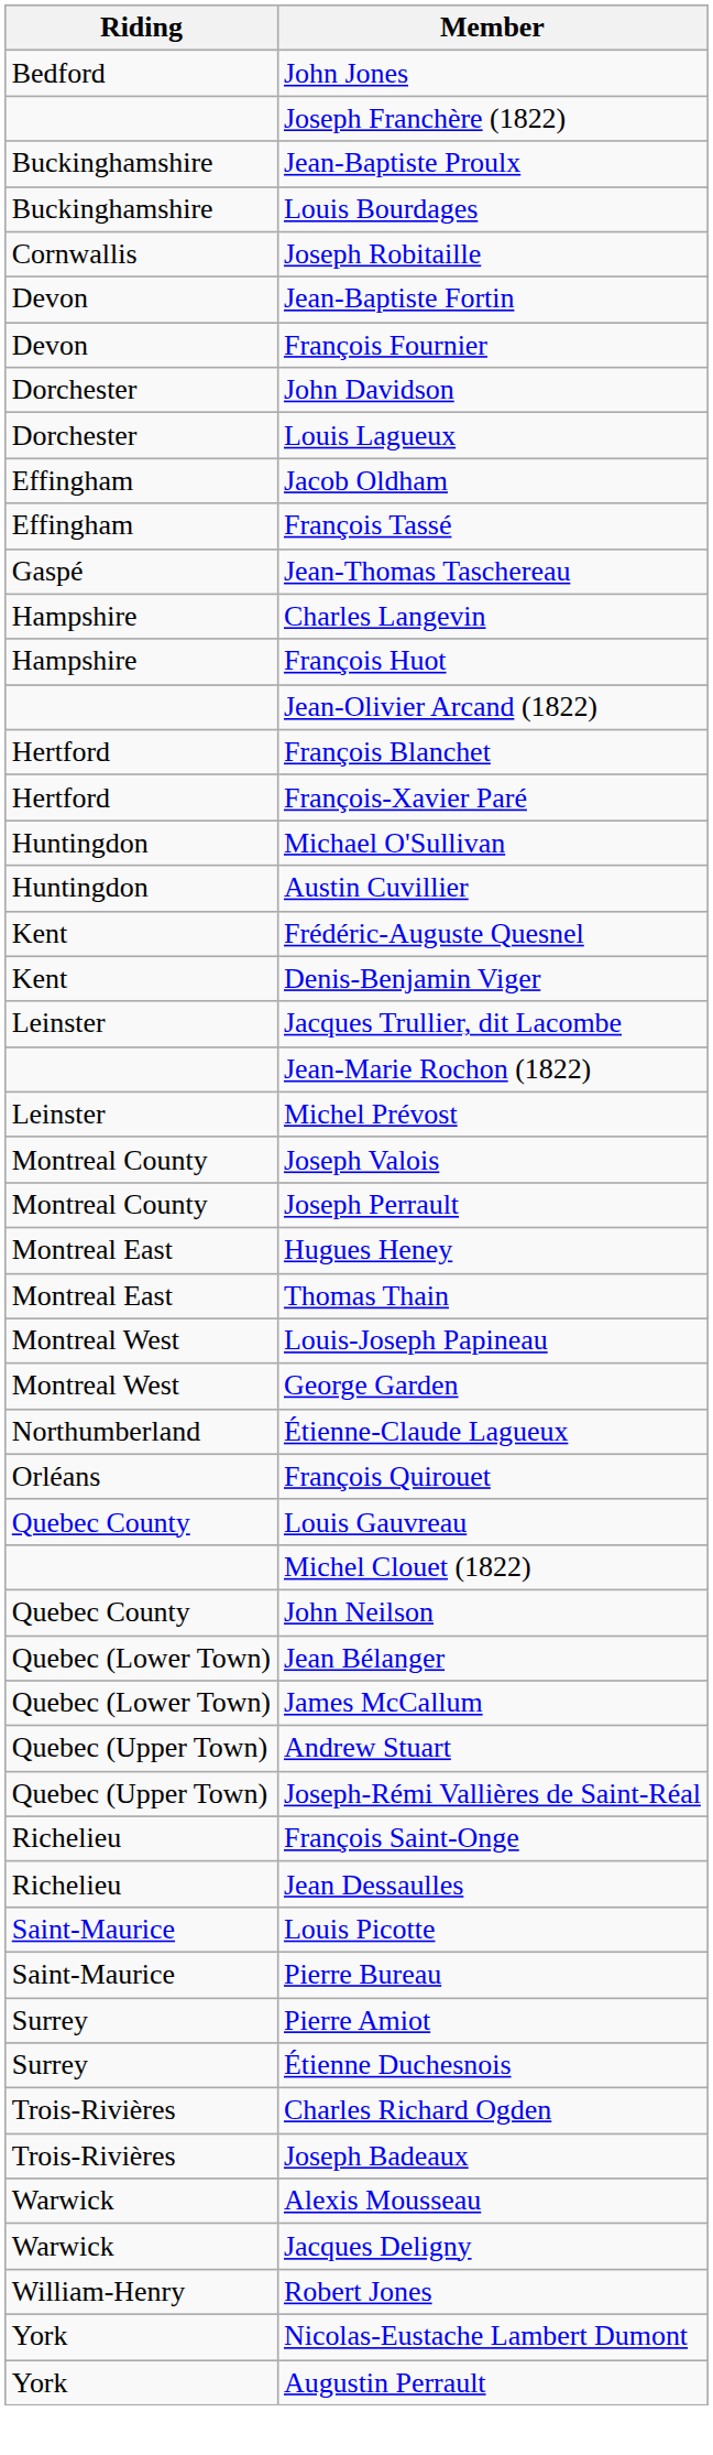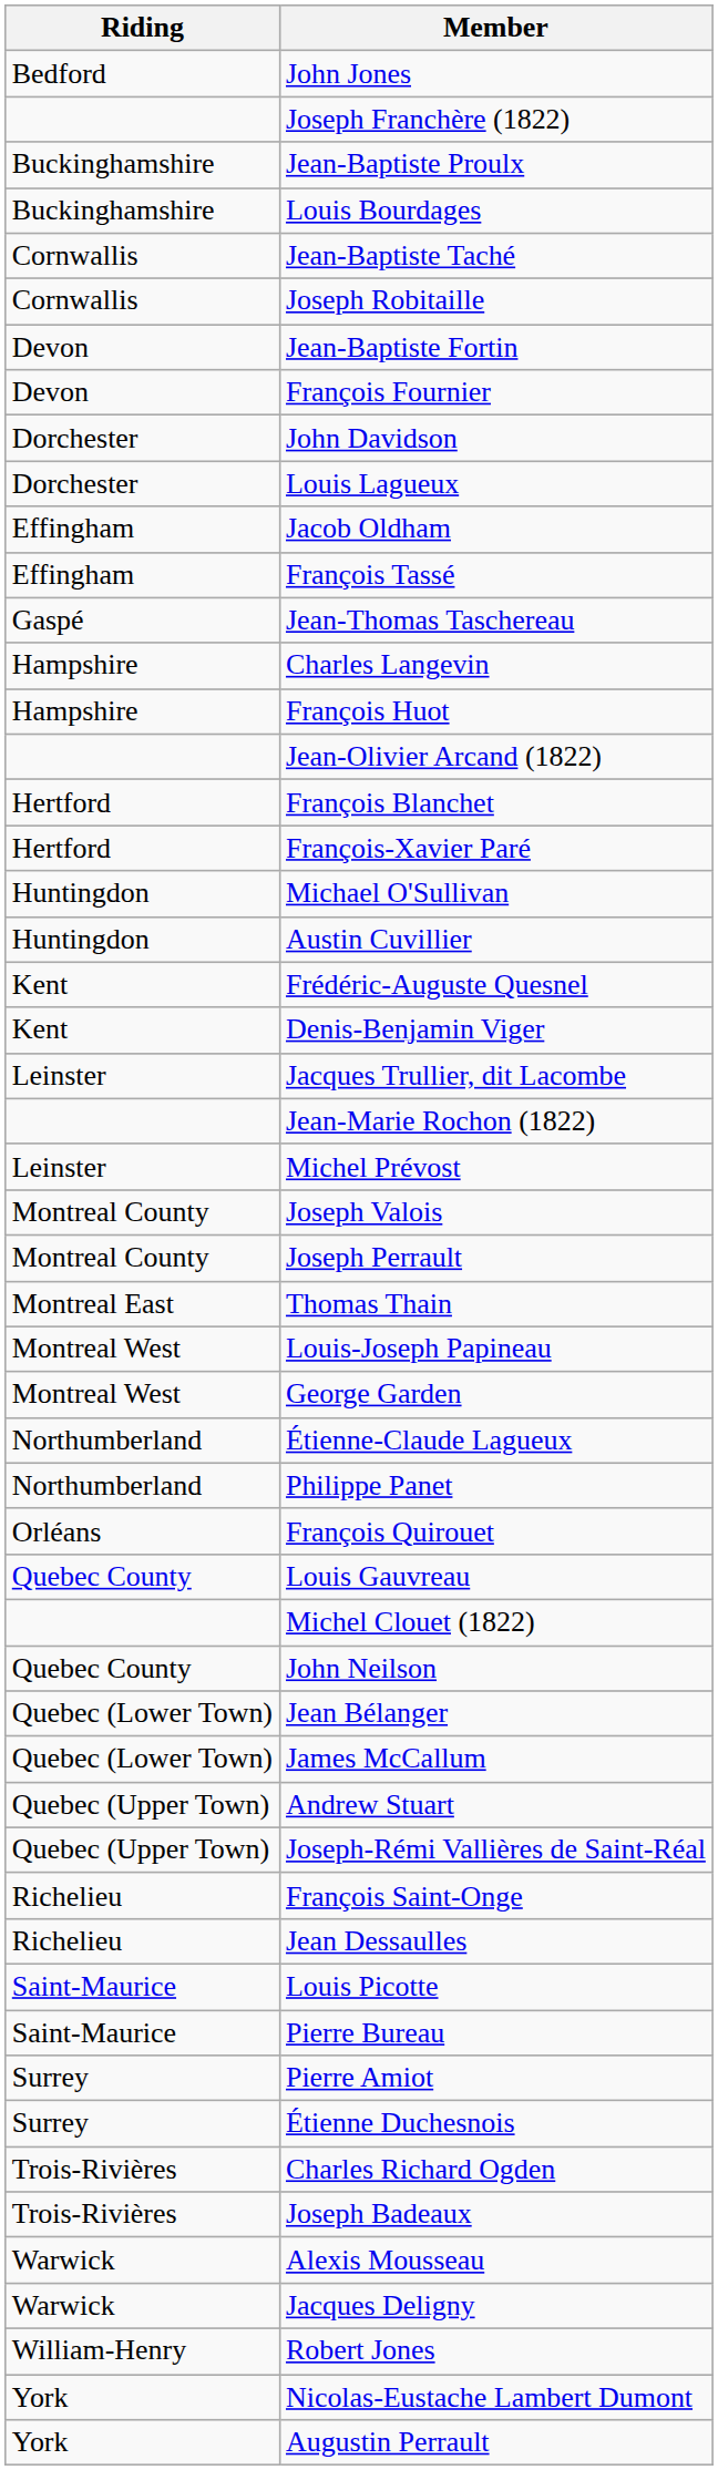+ row: Cornwallis | Jean-Baptiste Taché
- row: Montreal East | Hugues Heney
+ row: Northumberland | Philippe Panet
